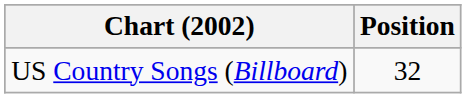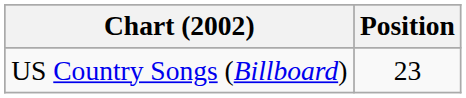US Country Songs (Billboard) | Position: 32 -> 23
